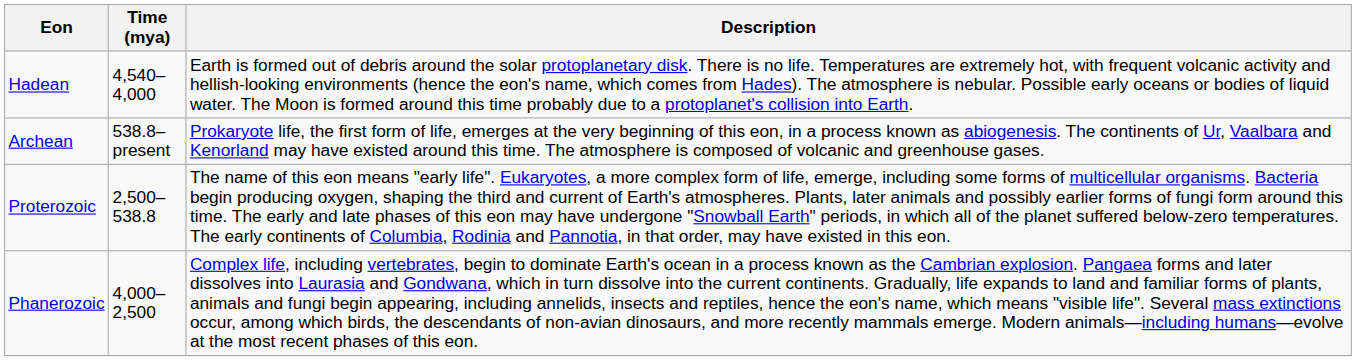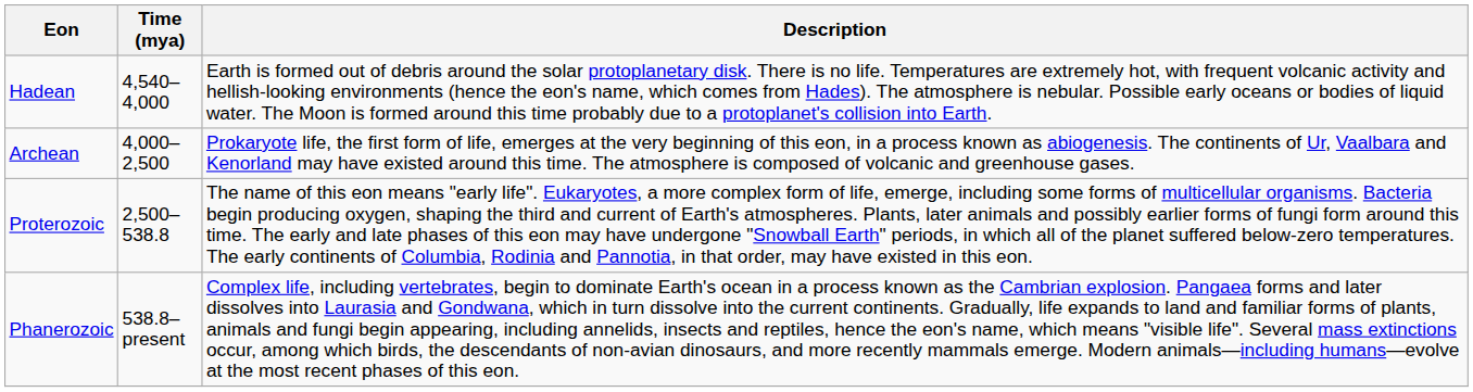Archean | Time (mya): 538.8–present -> 4,000–2,500
Phanerozoic | Time (mya): 4,000–2,500 -> 538.8–present
